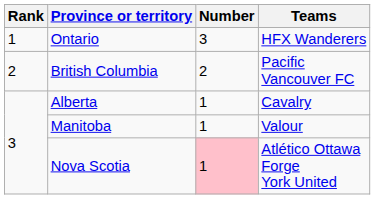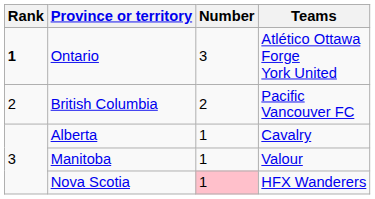Ontario | Rank: normal -> bold
Ontario | Teams: HFX Wanderers -> Atlético Ottawa Forge York United
Nova Scotia | Teams: Atlético Ottawa Forge York United -> HFX Wanderers
